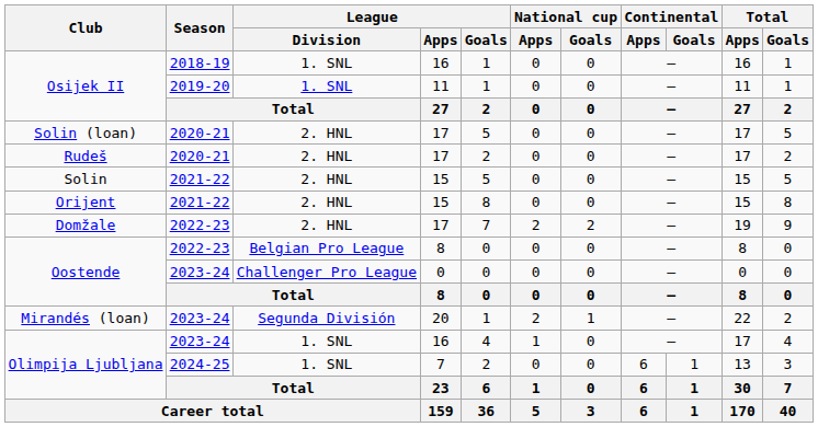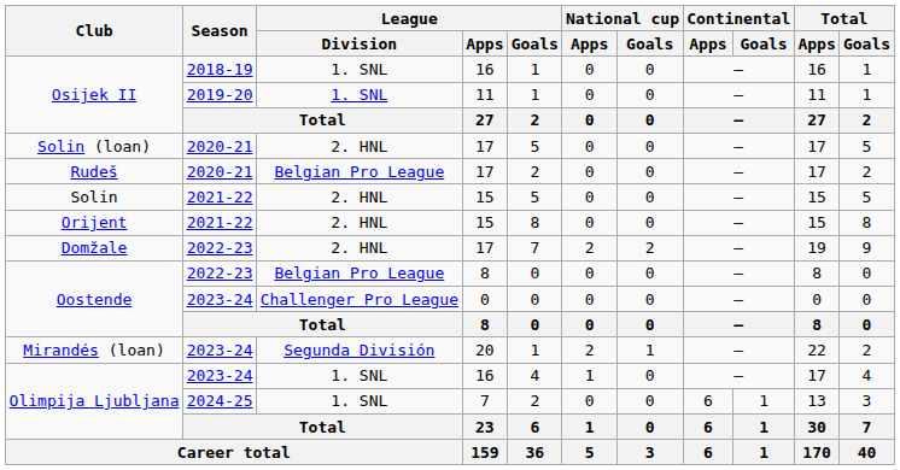Rudeš | League / Division: 2. HNL -> Belgian Pro League
